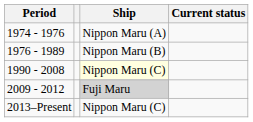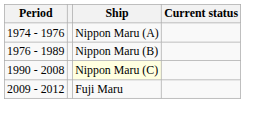2009 - 2012 | Ship: lightgrey background -> no background
- row: 2013–Present | Nippon Maru (C)
